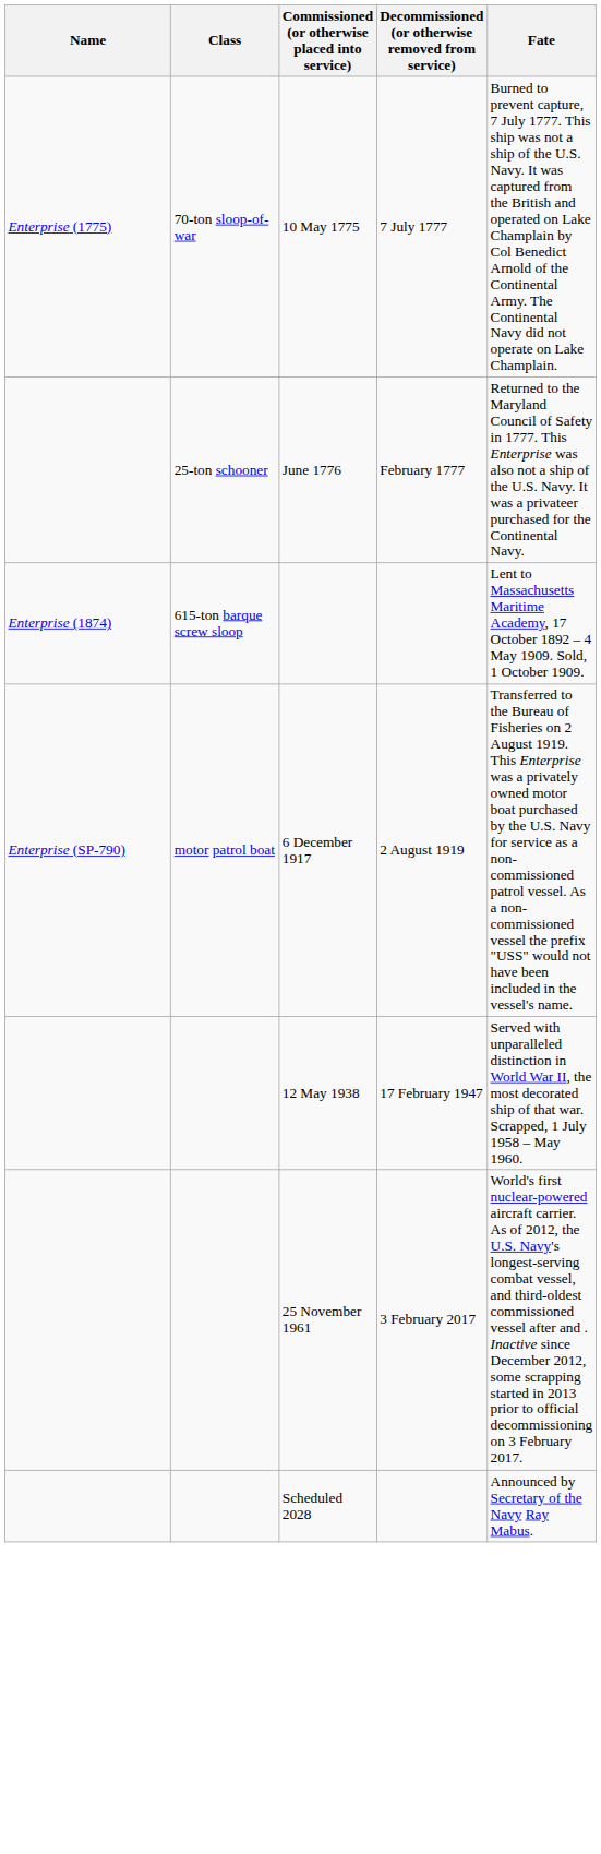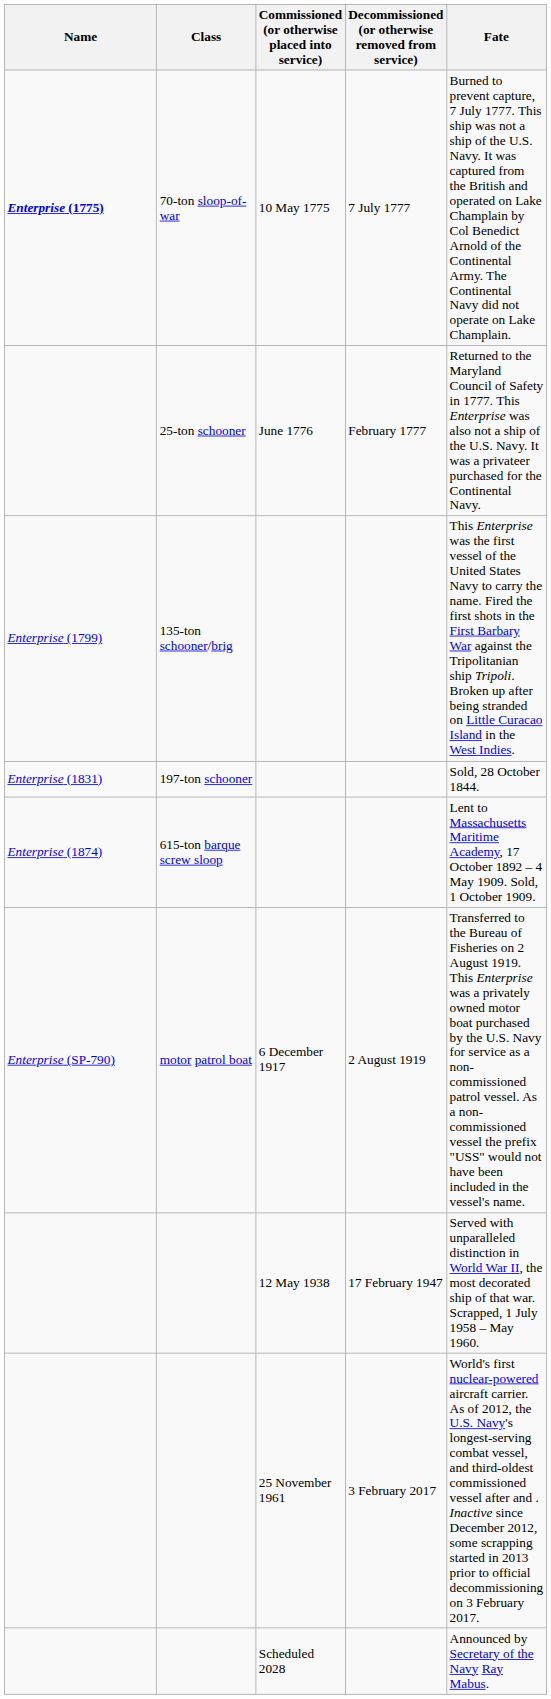70-ton sloop-of-war | Name: normal -> bold
+ row: Enterprise (1799) | 135-ton schooner/brig | This Enterprise was the first vessel of the United States Navy to carry the name. Fired the first shots in the First Barbary War against the Tripolitanian ship Tripoli. Broken up after being stranded on Little Curacao Island in the West Indies.
+ row: Enterprise (1831) | 197-ton schooner | Sold, 28 October 1844.
